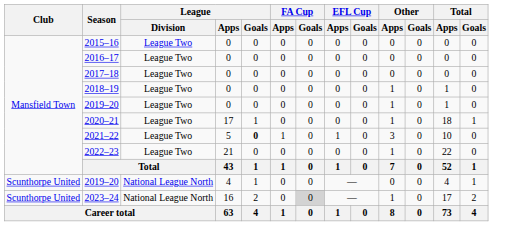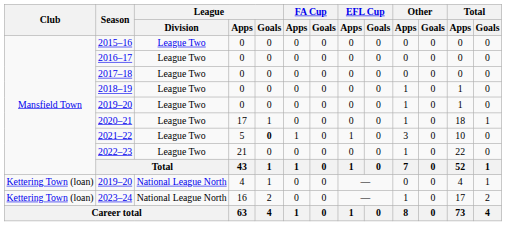2019–20 / 4 | Club: Scunthorpe United -> Kettering Town (loan)
2023–24 | Club: Scunthorpe United -> Kettering Town (loan)
2023–24 | FA Cup / Goals: lightgrey background -> no background
